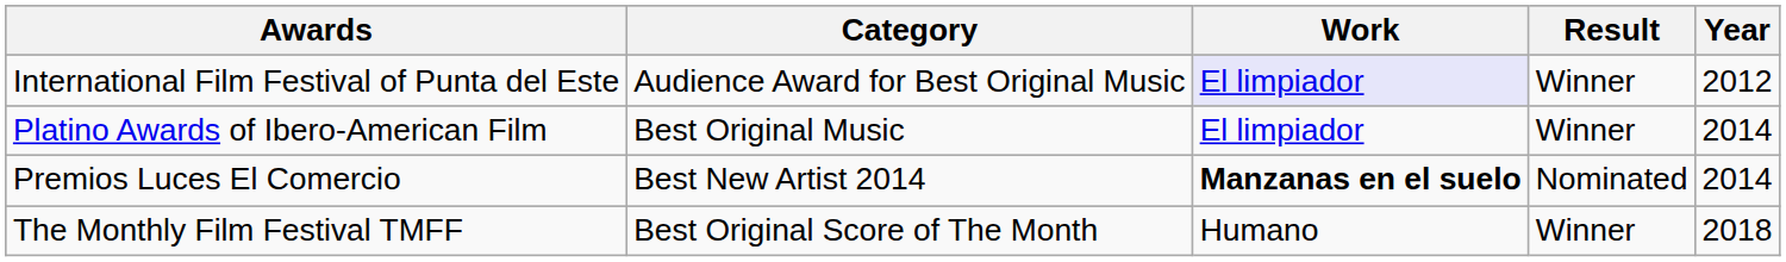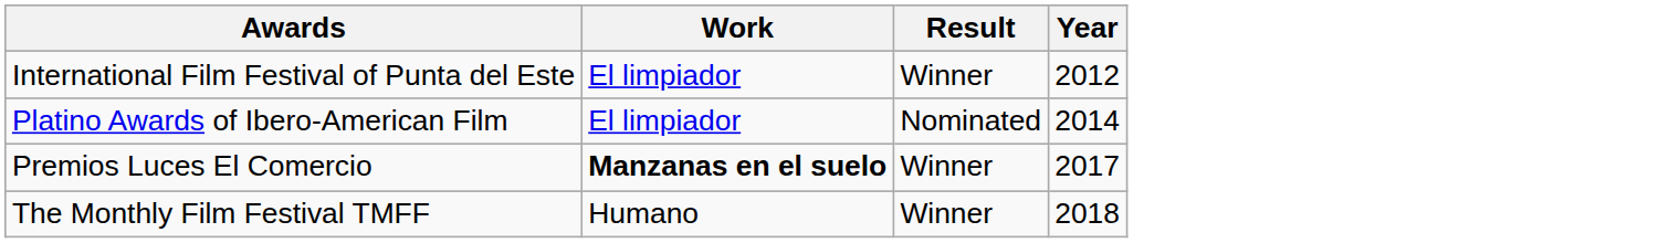- column: Category | Audience Award for Best Original Music | Best Original Music | Best New Artist 2014 | Best Original Score of The Month
International Film Festival of Punta del Este | Work: lavender background -> no background
Platino Awards of Ibero-American Film | Result: Winner -> Nominated
Premios Luces El Comercio | Result: Nominated -> Winner
Premios Luces El Comercio | Year: 2014 -> 2017
